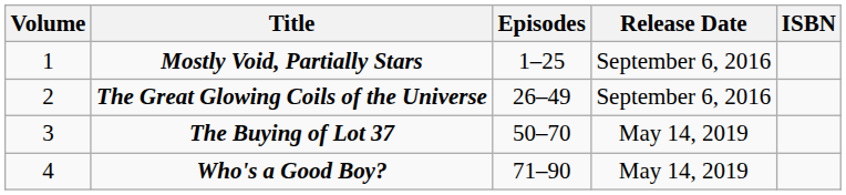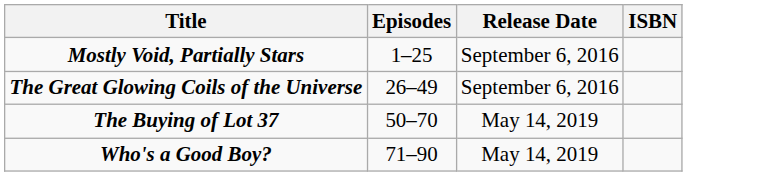- column: Volume | 1 | 2 | 3 | 4
